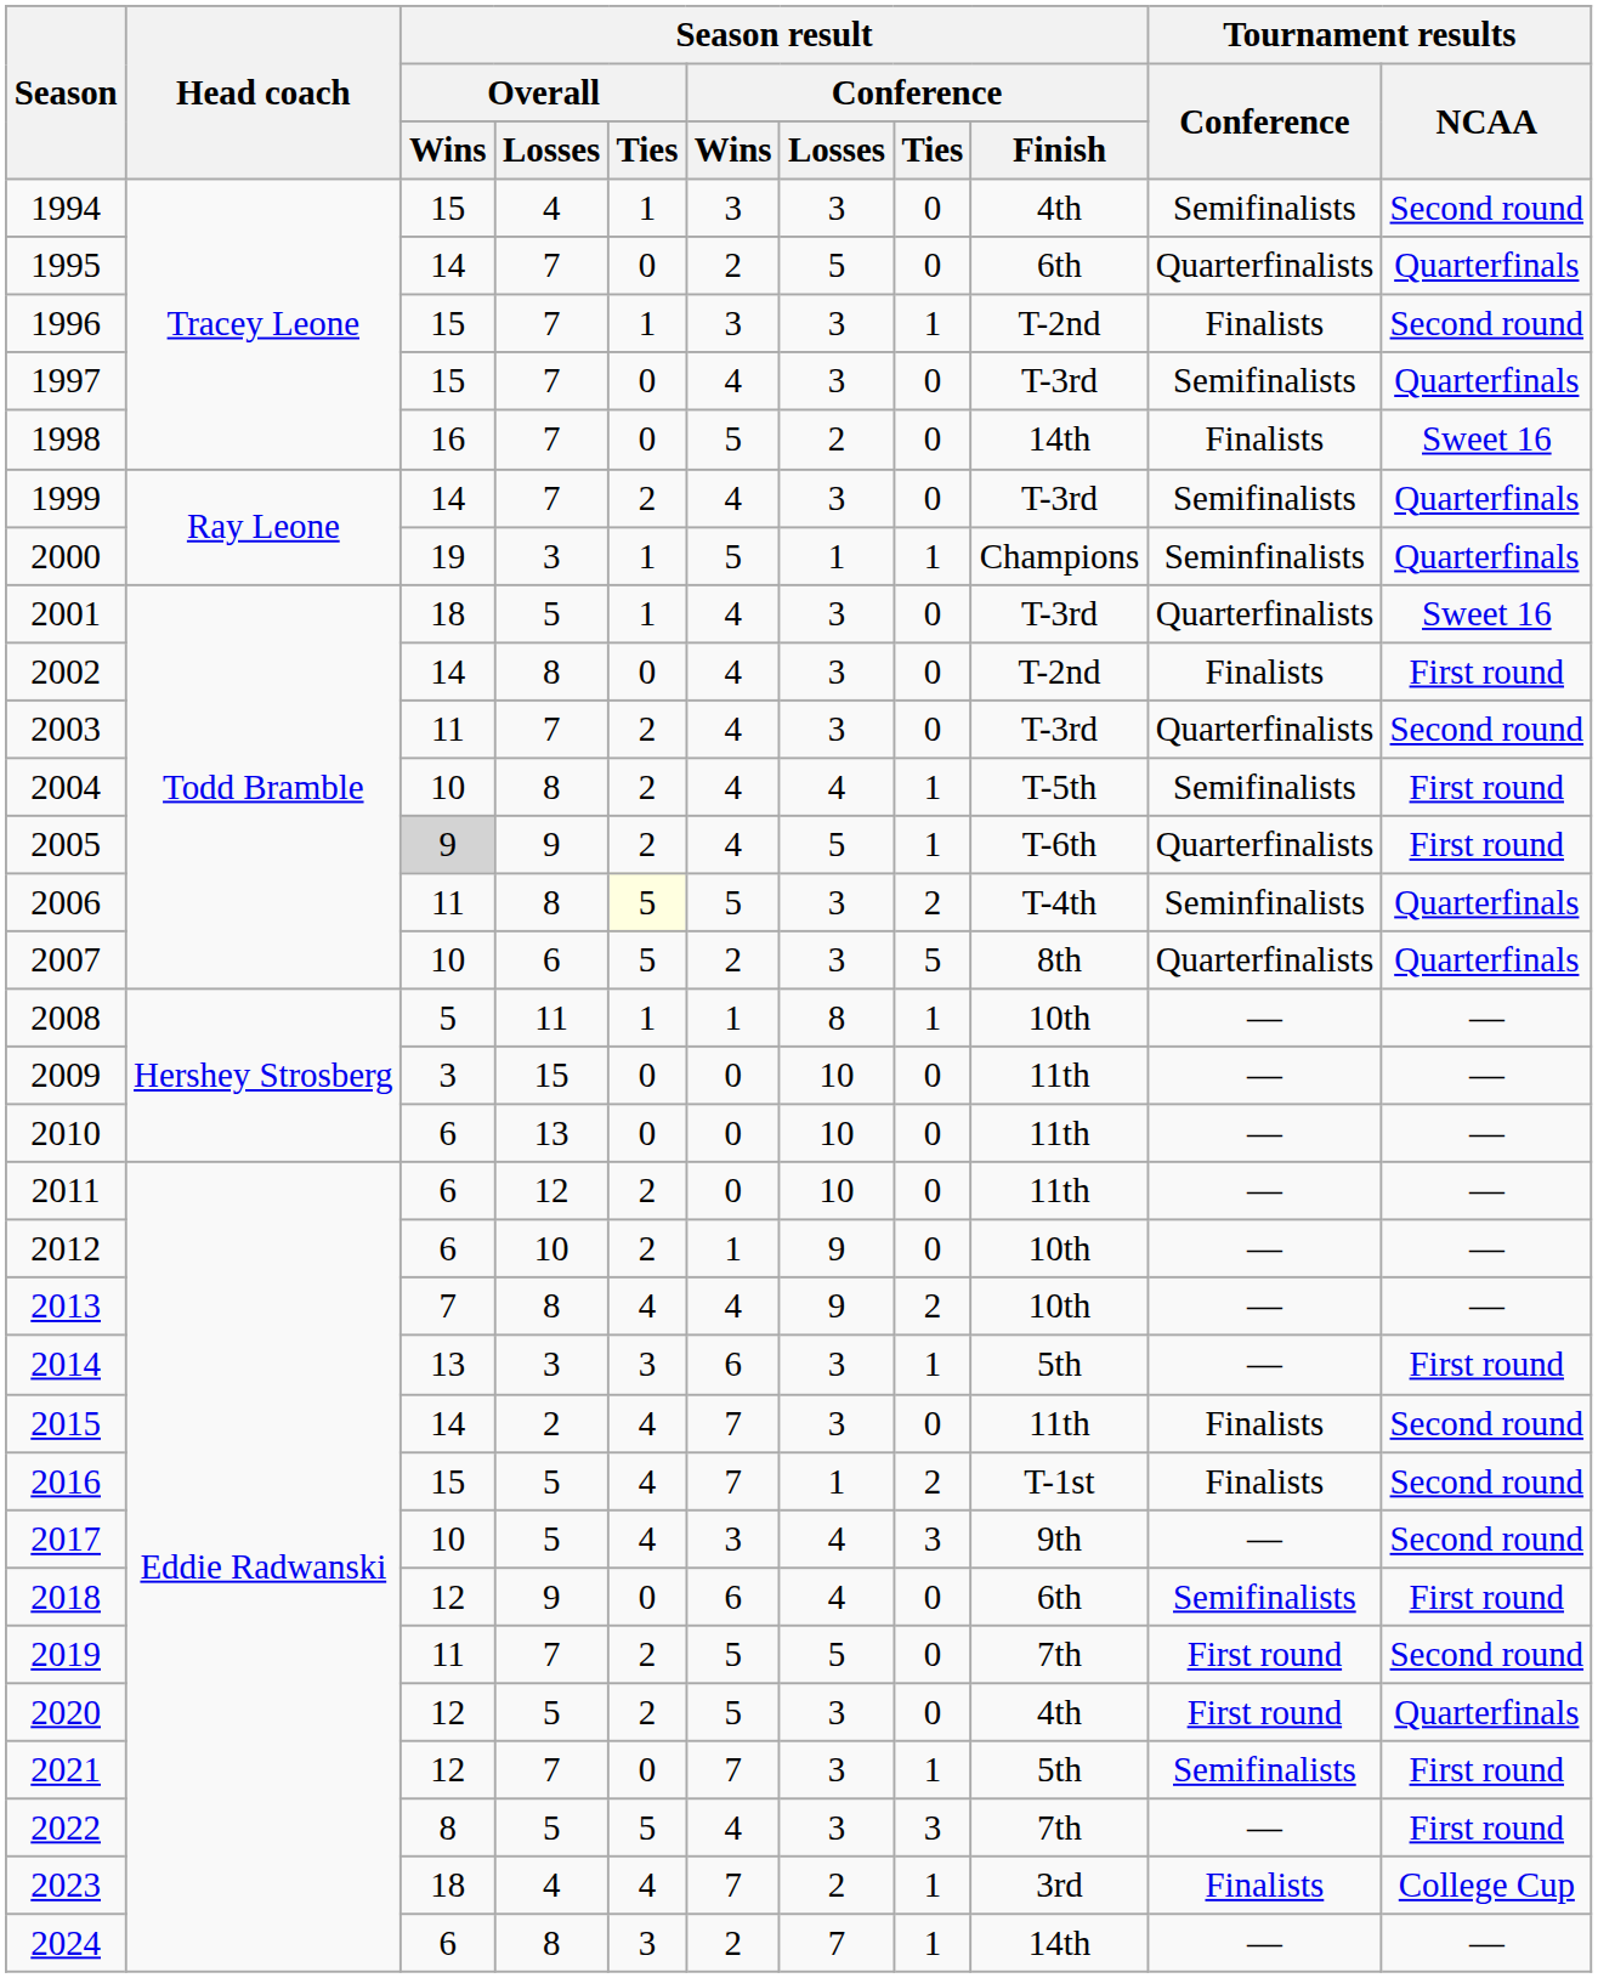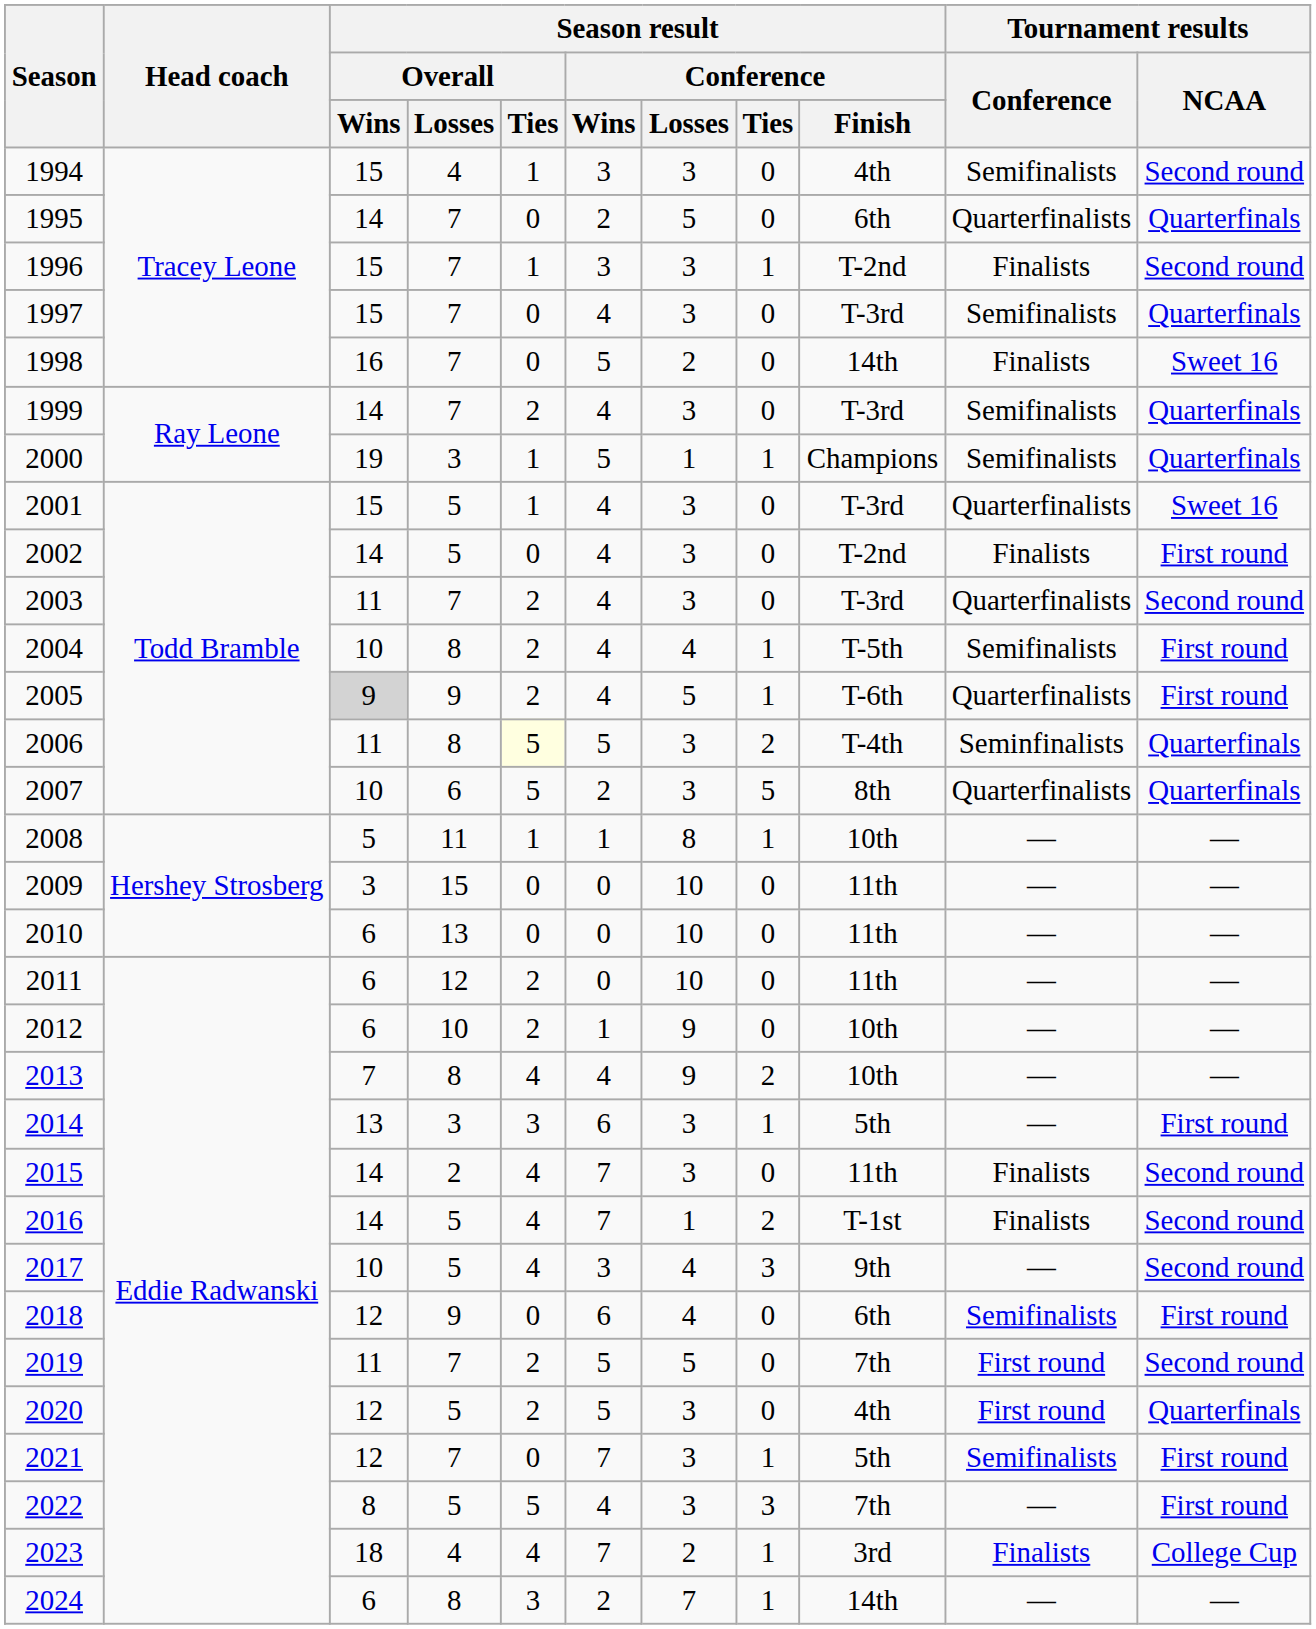2000 | Tournament results / Conference: Seminfinalists -> Semifinalists
2001 | Season result / Overall / Wins: 18 -> 15
2002 | Season result / Overall / Losses: 8 -> 5
2016 | Season result / Overall / Wins: 15 -> 14
